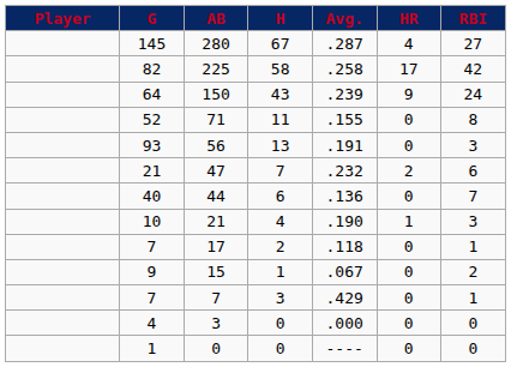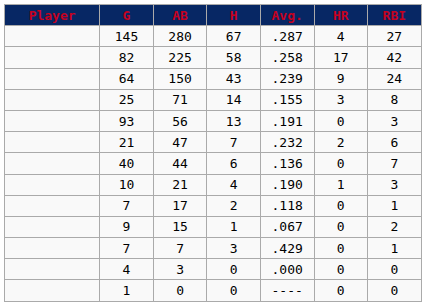71 | G: 52 -> 25
71 | H: 11 -> 14
71 | HR: 0 -> 3
